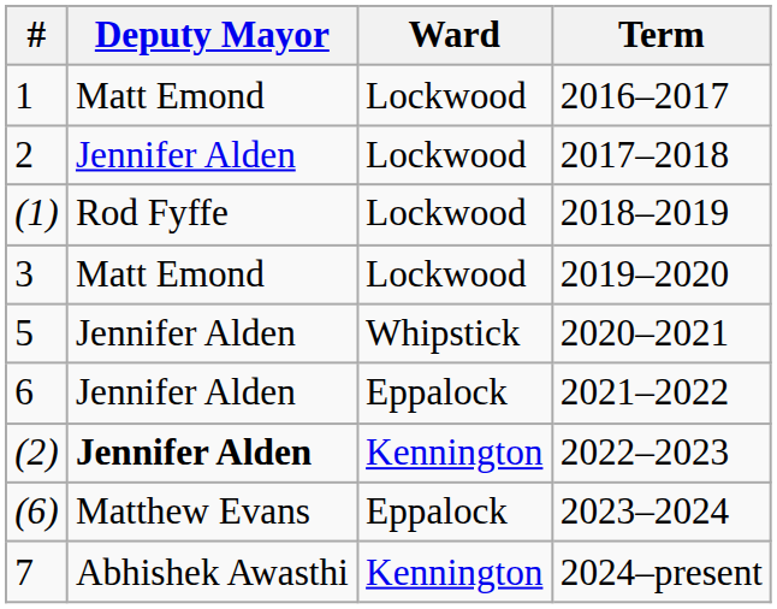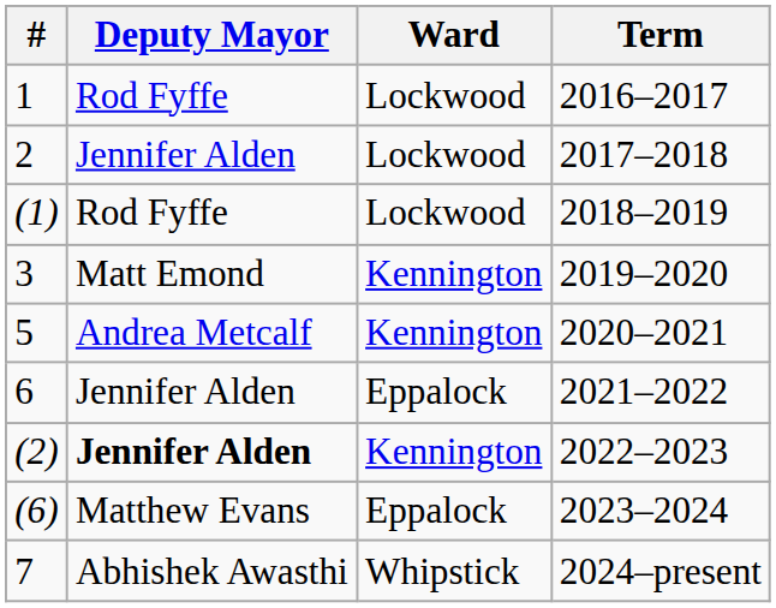1 | Deputy Mayor: Matt Emond -> Rod Fyffe
3 | Ward: Lockwood -> Kennington
5 | Deputy Mayor: Jennifer Alden -> Andrea Metcalf
5 | Ward: Whipstick -> Kennington
7 | Ward: Kennington -> Whipstick
